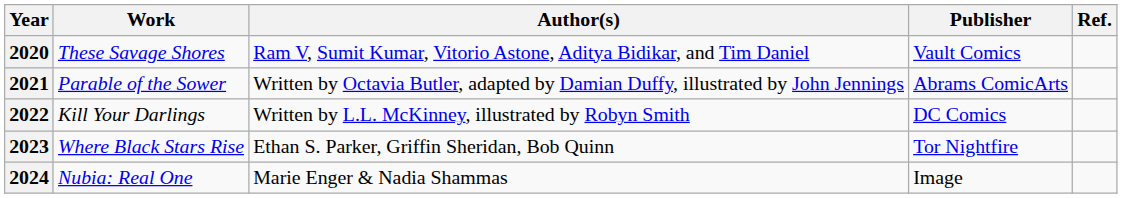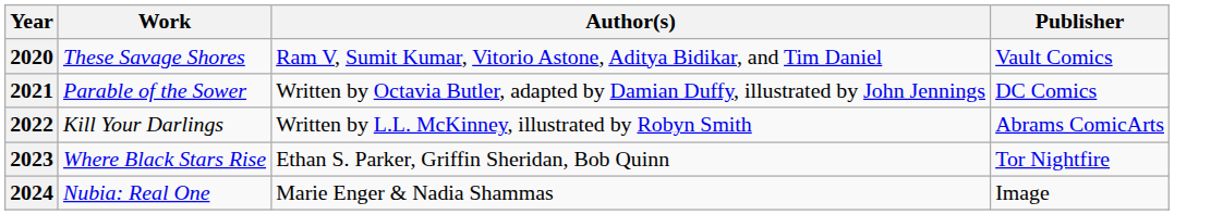- column: Ref.
2021 | Publisher: Abrams ComicArts -> DC Comics
2022 | Publisher: DC Comics -> Abrams ComicArts
